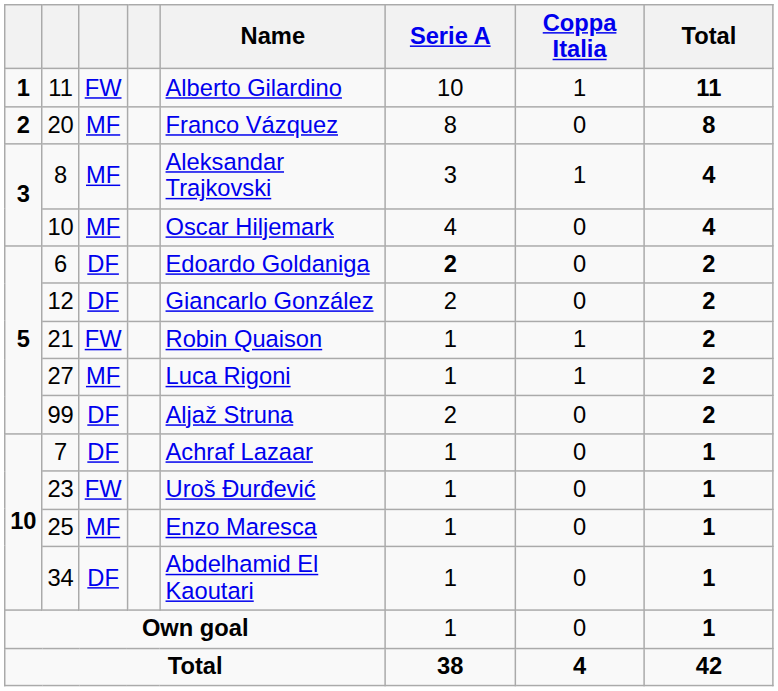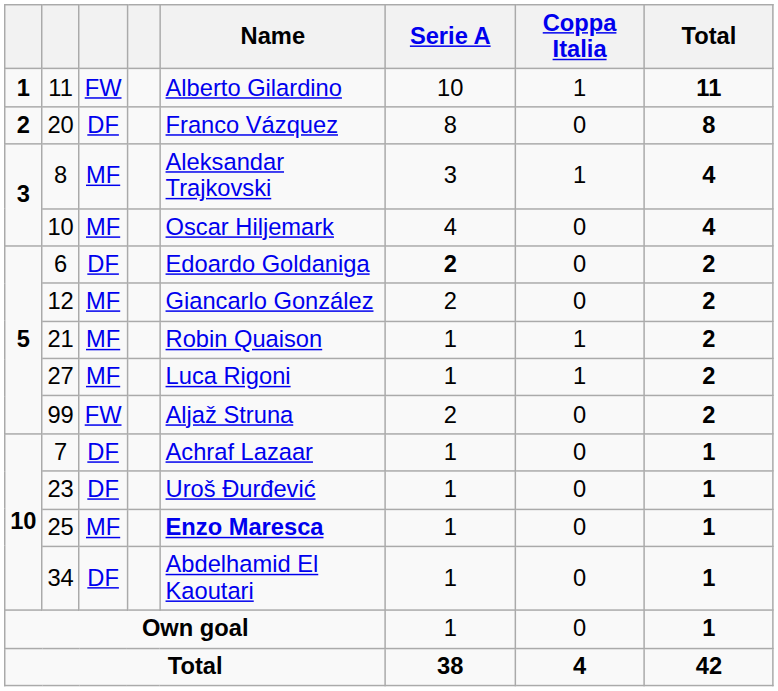20 | column 3: MF -> DF
12 | column 3: DF -> MF
21 | column 3: FW -> MF
99 | column 3: DF -> FW
23 | column 3: FW -> DF
25 | Name: normal -> bold
